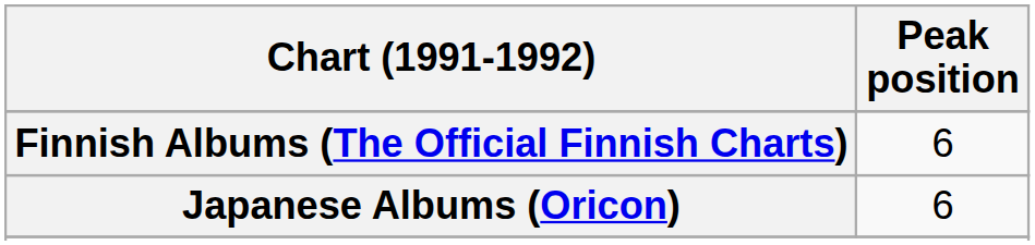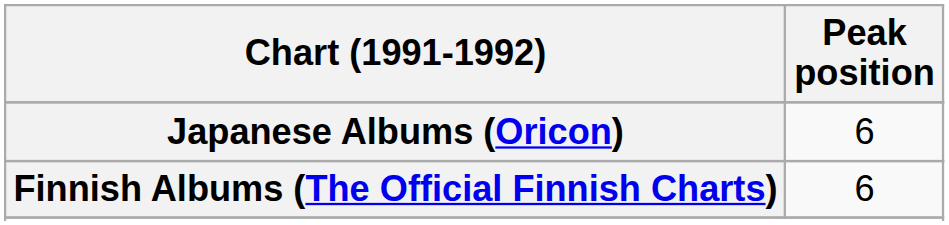rows swapped: Finnish Albums (The Official Finnish Charts) <-> Japanese Albums (Oricon)
